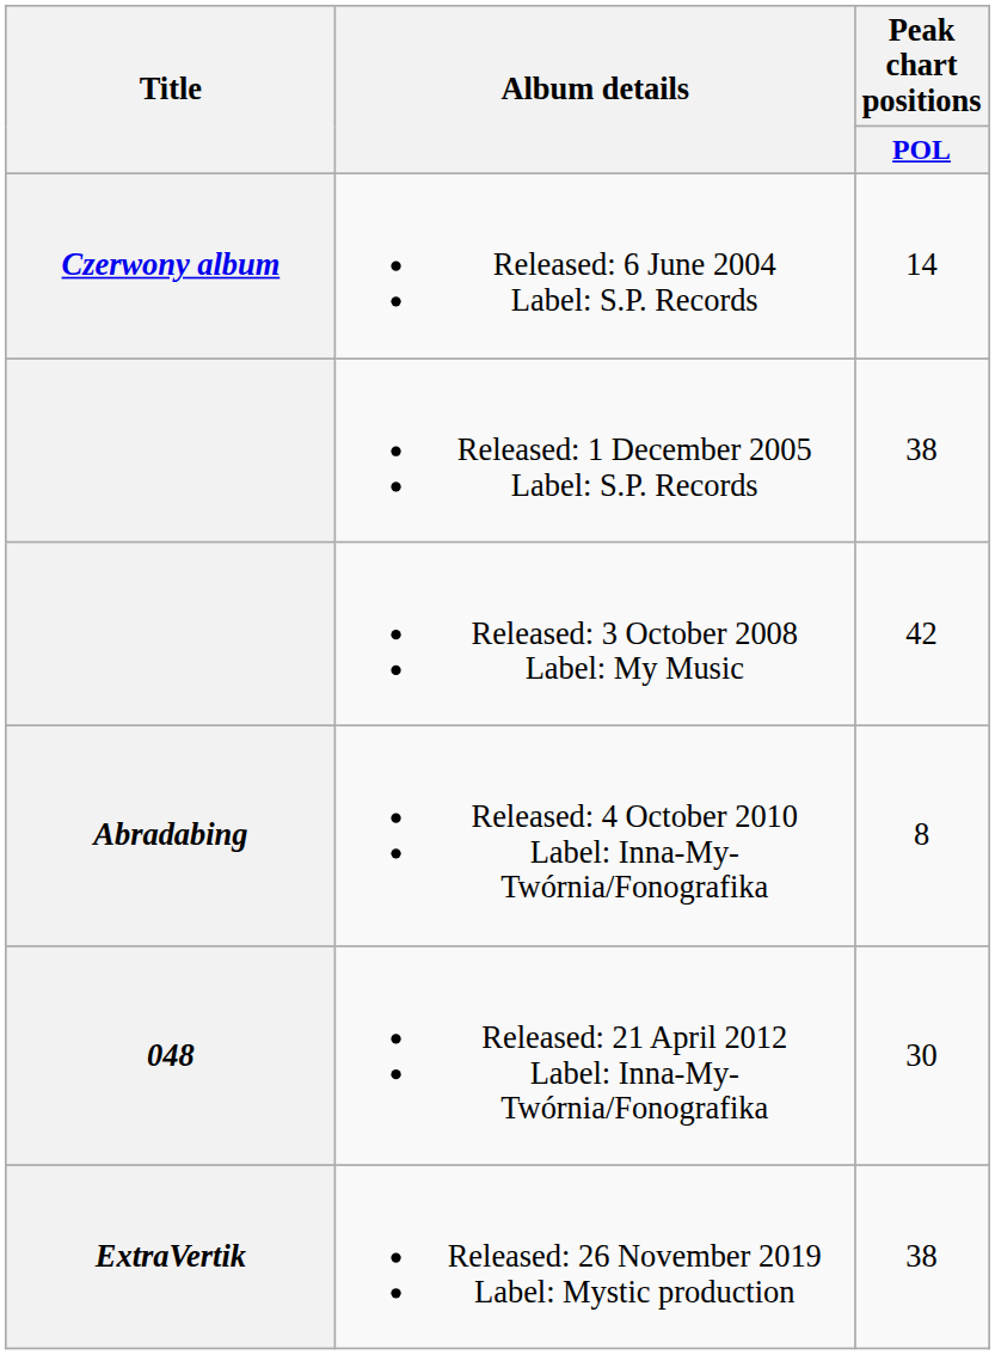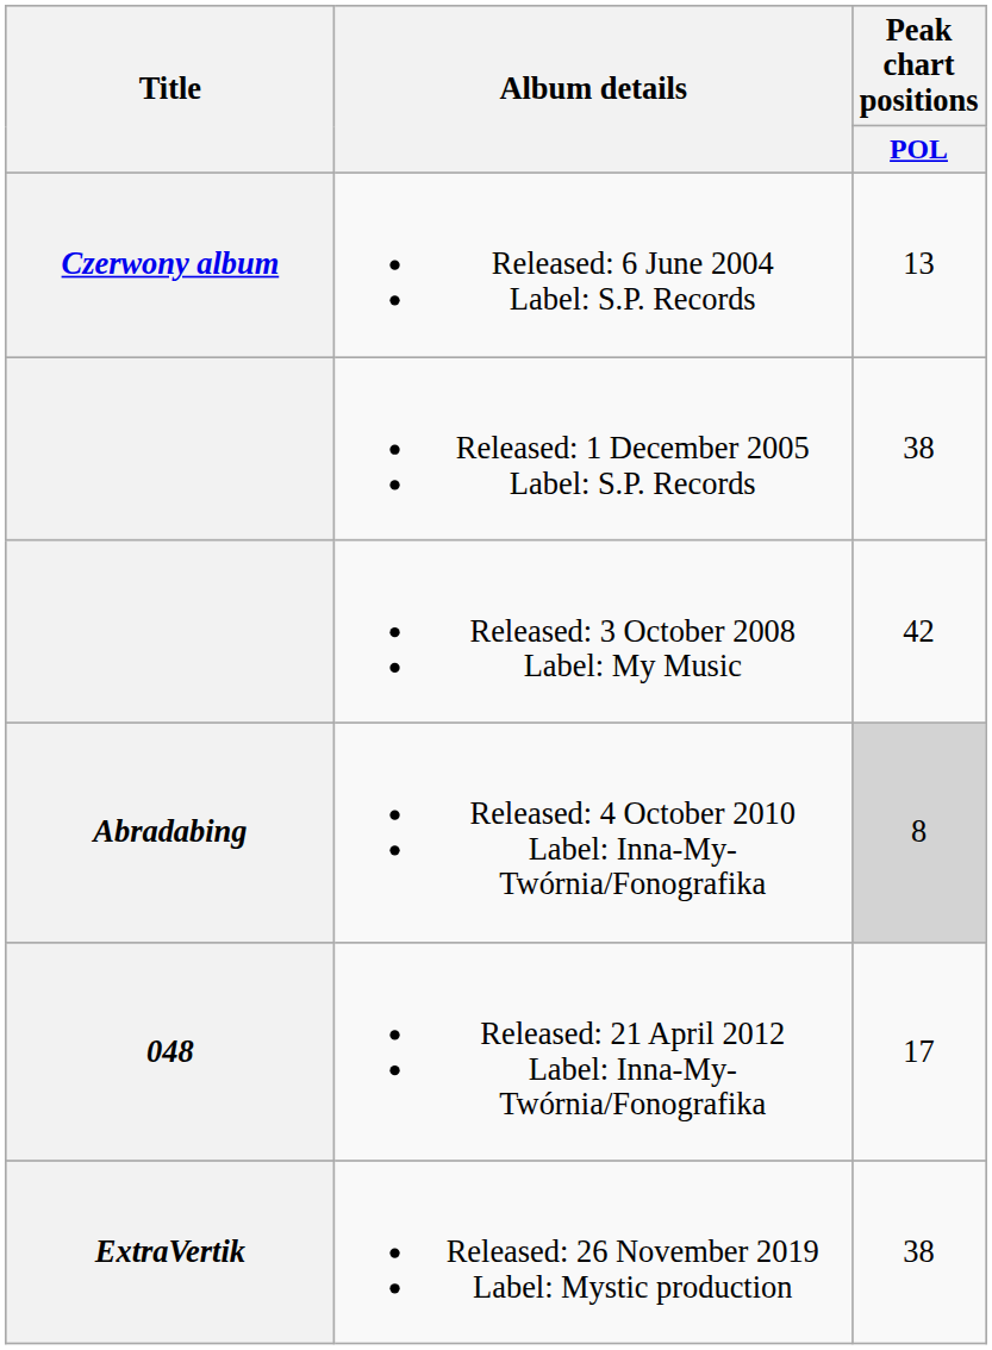Released: 6 June 2004 Label: S.P. Records | Peak chart positions / POL: 14 -> 13
Released: 4 October 2010 Label: Inna-My-Twórnia/Fonografika | Peak chart positions / POL: no background -> lightgrey background
Released: 21 April 2012 Label: Inna-My-Twórnia/Fonografika | Peak chart positions / POL: 30 -> 17
